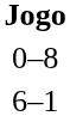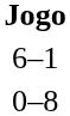rows swapped: 0–8 <-> 6–1
